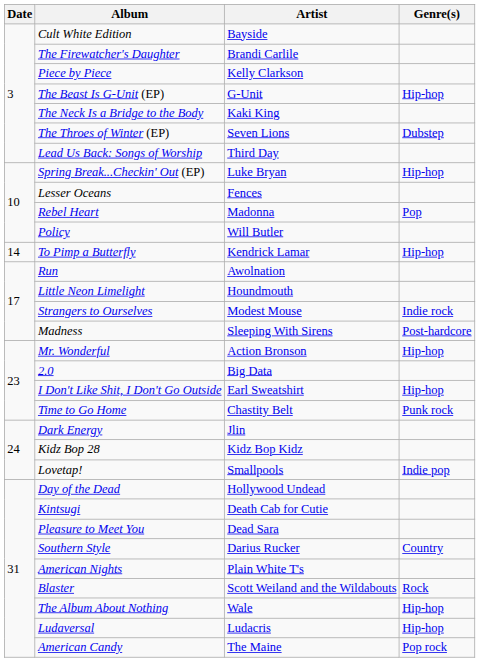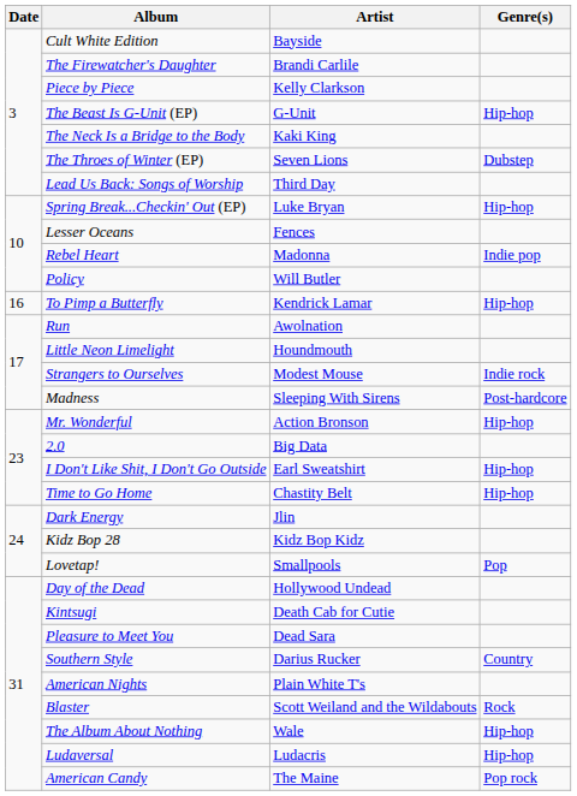Rebel Heart | Genre(s): Pop -> Indie pop
To Pimp a Butterfly | Date: 14 -> 16
Time to Go Home | Genre(s): Punk rock -> Hip-hop
Lovetap! | Genre(s): Indie pop -> Pop
